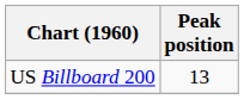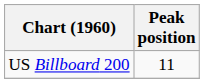US Billboard 200 | Peak position: 13 -> 11
